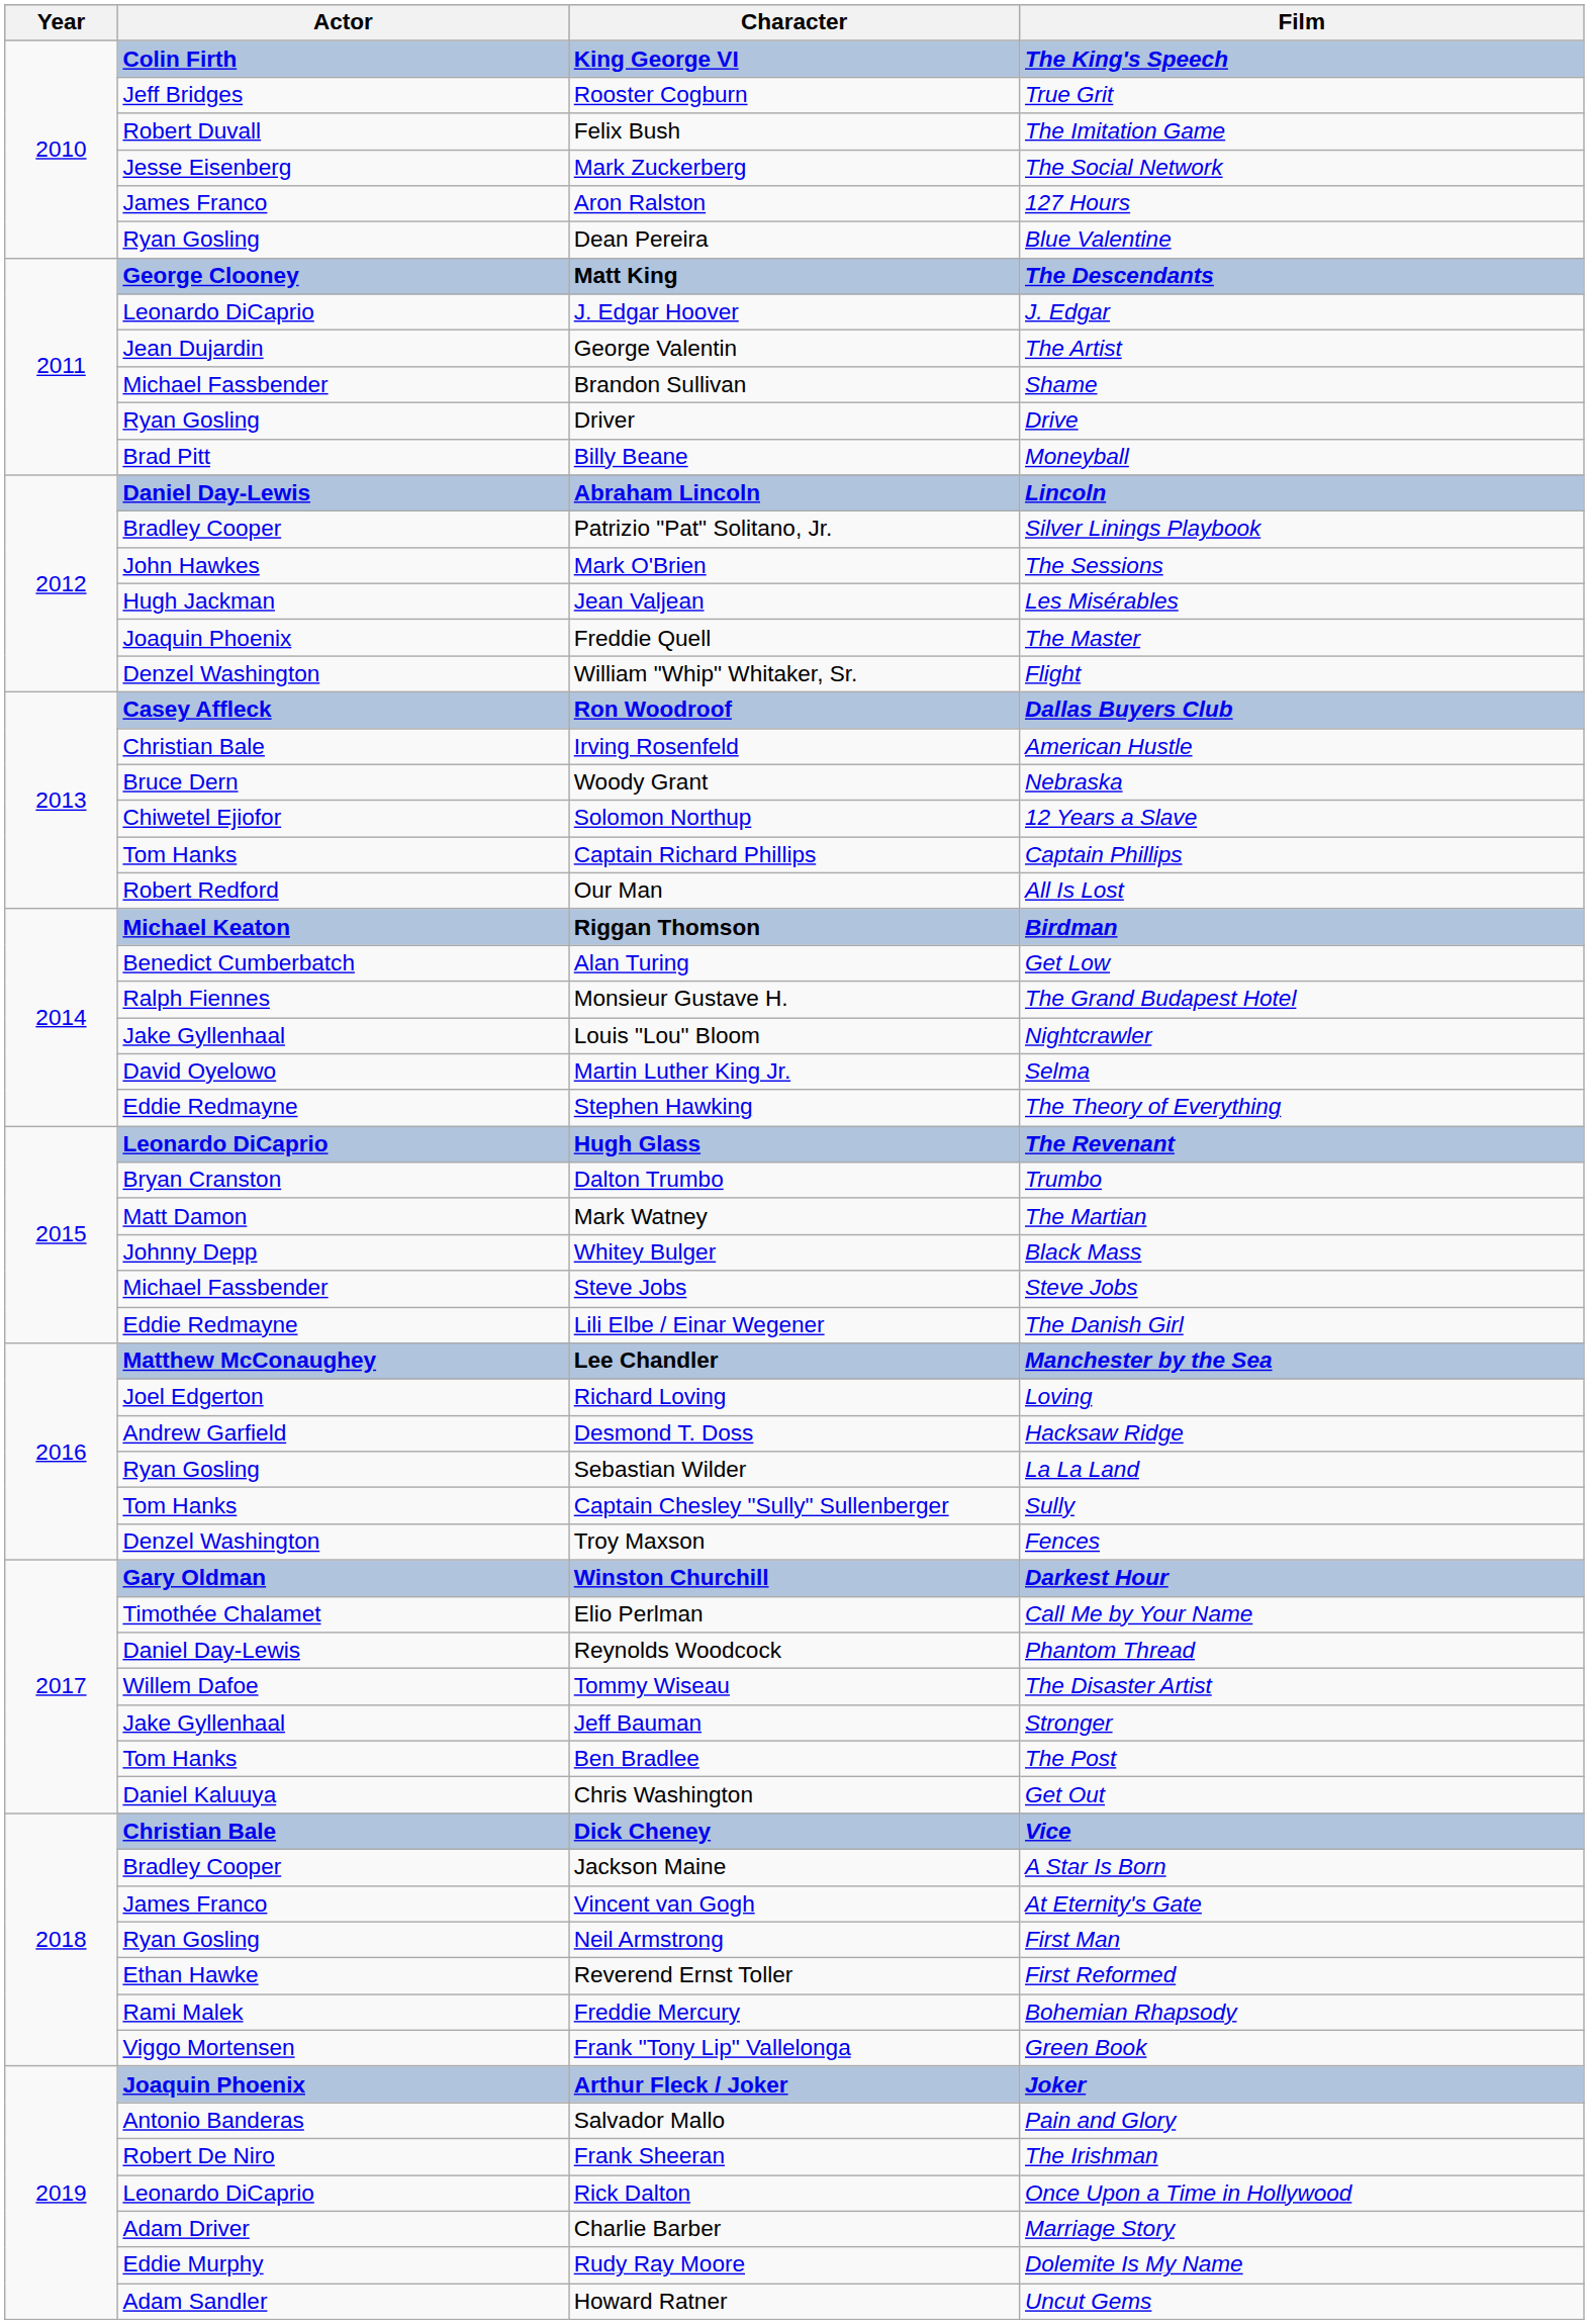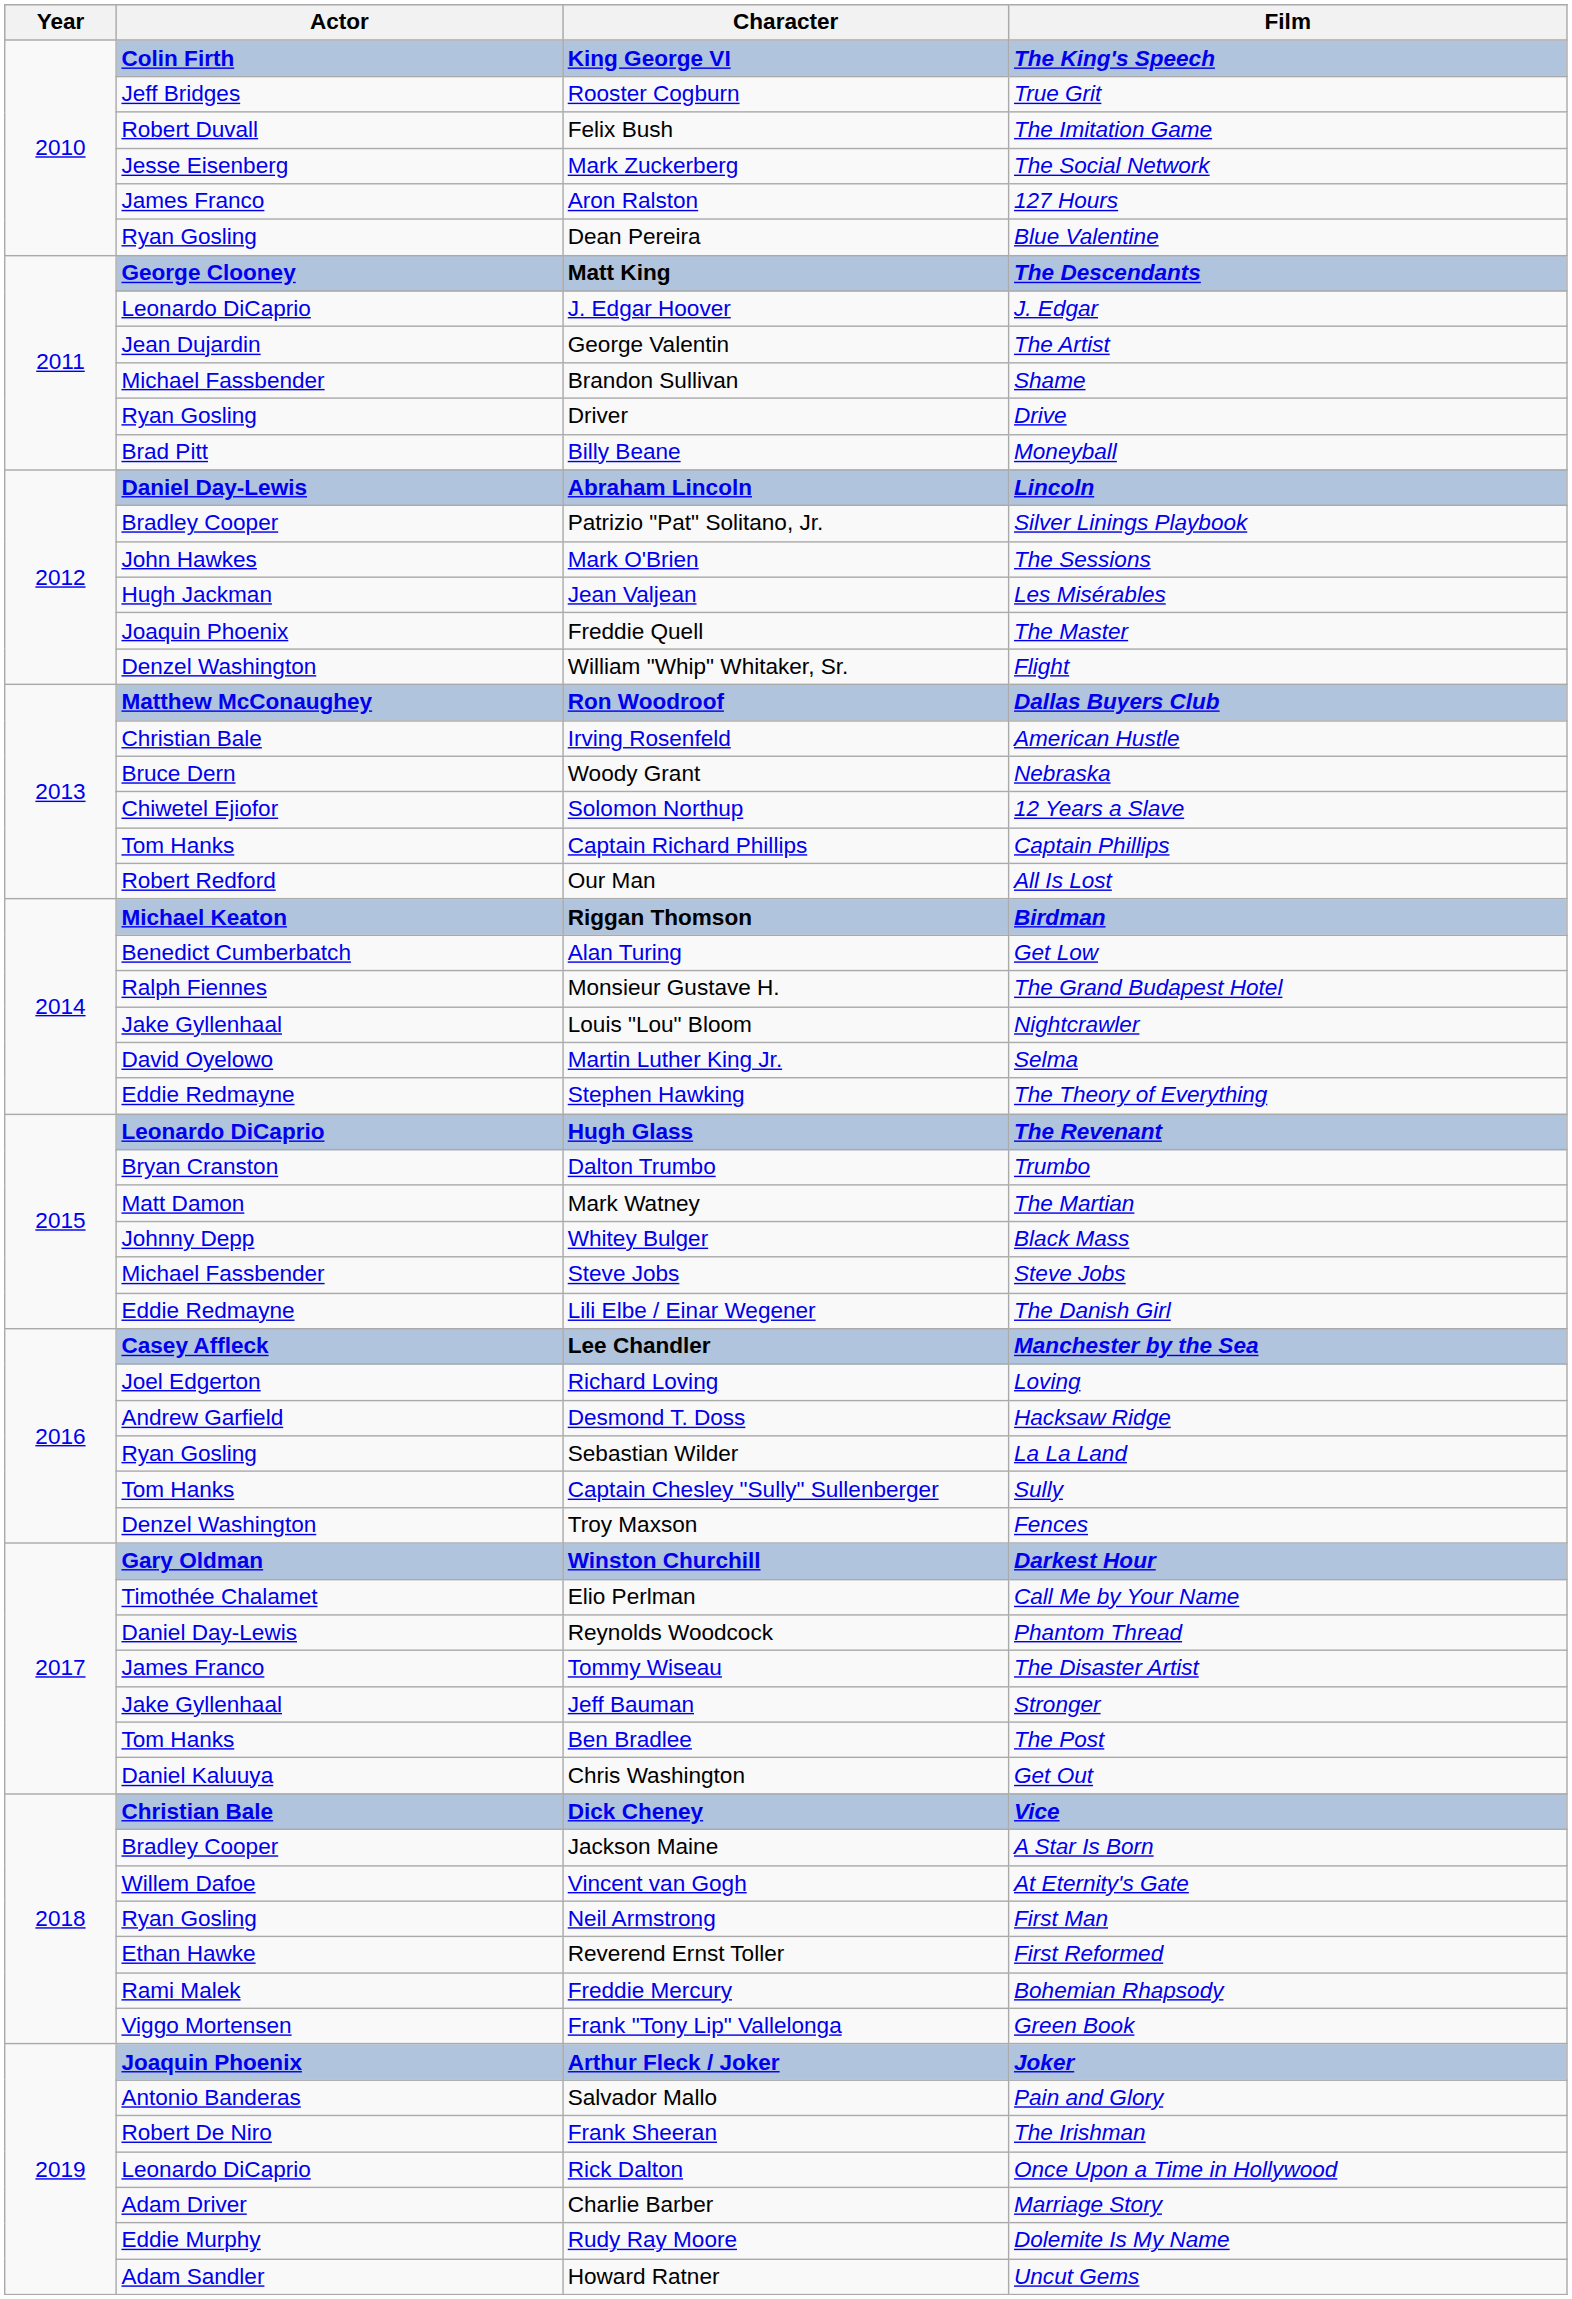Ron Woodroof | Actor: Casey Affleck -> Matthew McConaughey
Lee Chandler | Actor: Matthew McConaughey -> Casey Affleck
Tommy Wiseau | Actor: Willem Dafoe -> James Franco
Vincent van Gogh | Actor: James Franco -> Willem Dafoe
